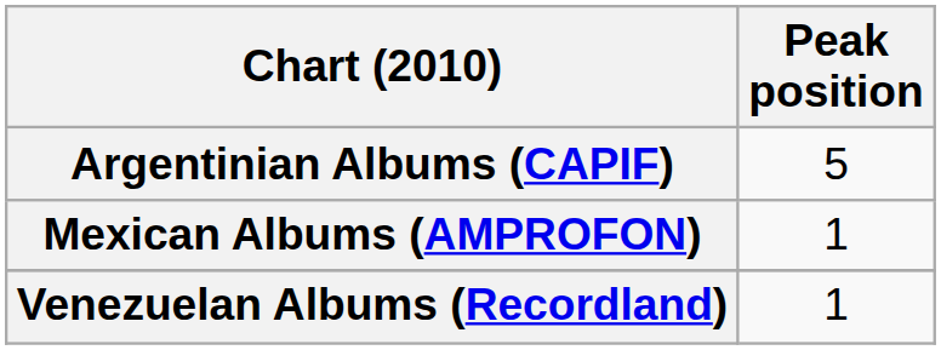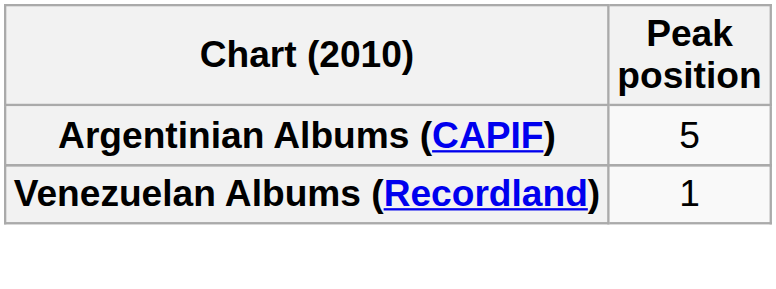- row: Mexican Albums (AMPROFON) | 1
